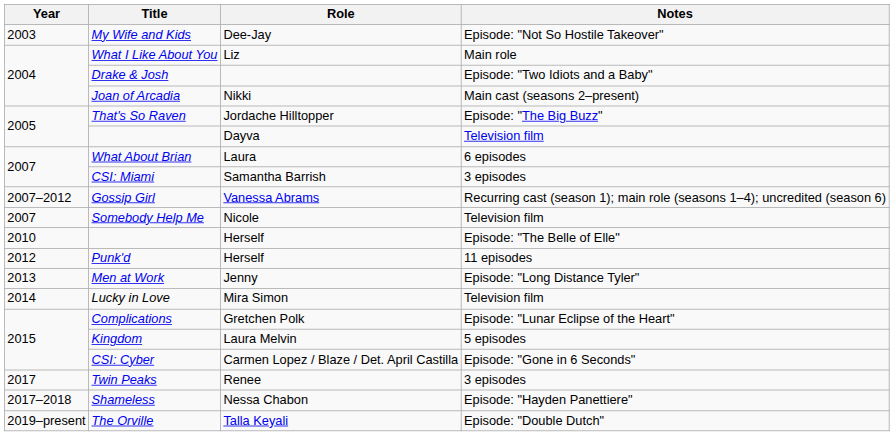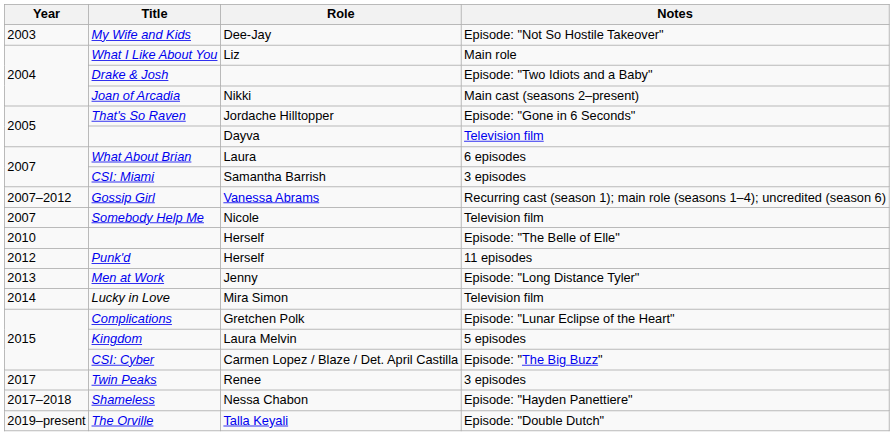That's So Raven | Notes: Episode: "The Big Buzz" -> Episode: "Gone in 6 Seconds"
CSI: Cyber | Notes: Episode: "Gone in 6 Seconds" -> Episode: "The Big Buzz"
